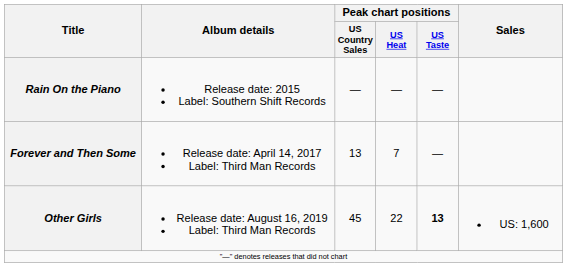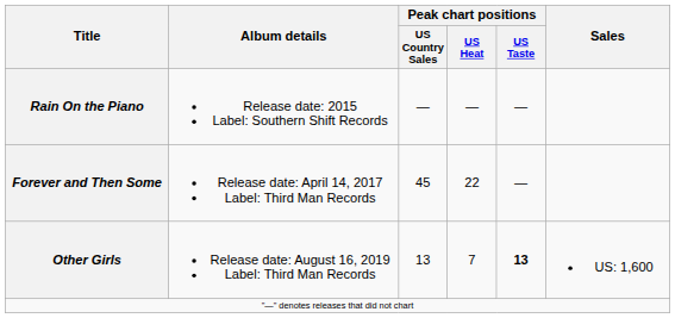Forever and Then Some | Peak chart positions / US Country Sales: 13 -> 45
Forever and Then Some | Peak chart positions / US Heat: 7 -> 22
Other Girls | Peak chart positions / US Country Sales: 45 -> 13
Other Girls | Peak chart positions / US Heat: 22 -> 7
